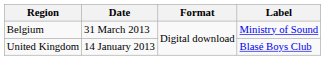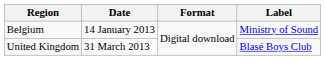Belgium | Date: 31 March 2013 -> 14 January 2013
United Kingdom | Date: 14 January 2013 -> 31 March 2013
